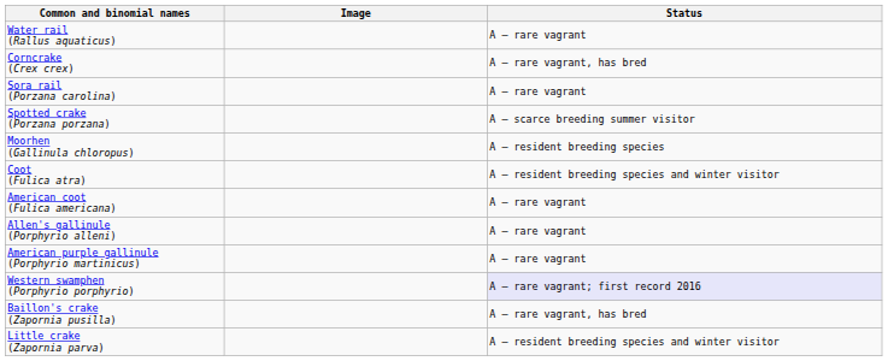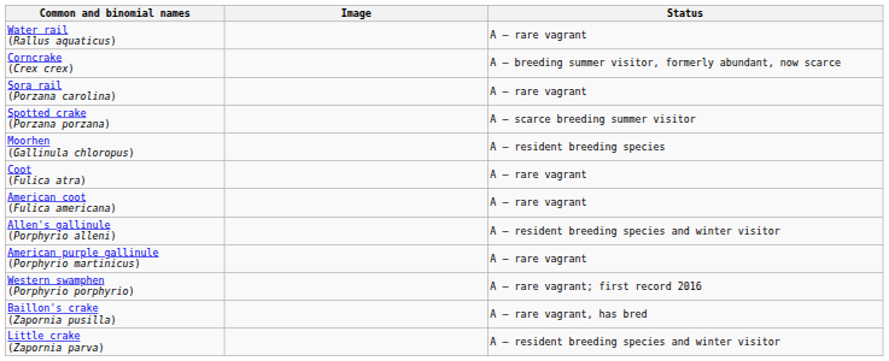Corncrake (Crex crex) | Status: A – rare vagrant, has bred -> A – breeding summer visitor, formerly abundant, now scarce
Coot (Fulica atra) | Status: A – resident breeding species and winter visitor -> A – rare vagrant
Allen's gallinule (Porphyrio alleni) | Status: A – rare vagrant -> A – resident breeding species and winter visitor
Western swamphen (Porphyrio porphyrio) | Status: lavender background -> no background
